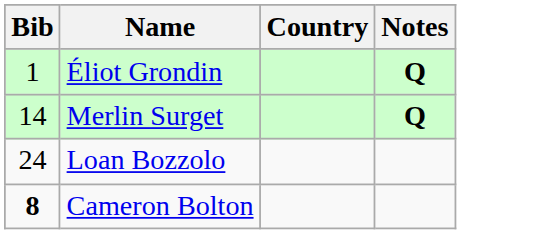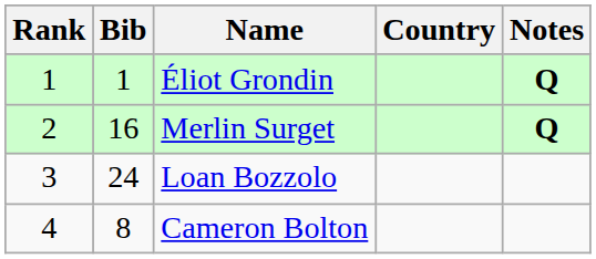+ column: Rank | 1 | 2 | 3 | 4
Merlin Surget | Bib: 14 -> 16
Cameron Bolton | Bib: bold -> normal
